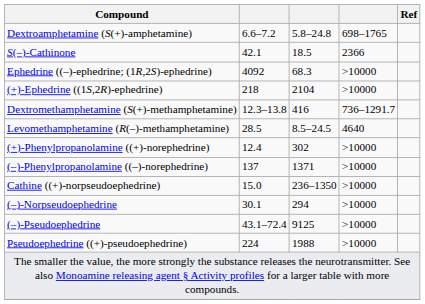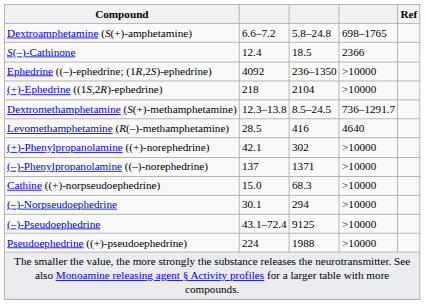S(–)-Cathinone | column 2: 42.1 -> 12.4
Ephedrine ((–)-ephedrine; (1R,2S)-ephedrine) | column 3: 68.3 -> 236–1350
Dextromethamphetamine (S(+)-methamphetamine) | column 3: 416 -> 8.5–24.5
Levomethamphetamine (R(–)-methamphetamine) | column 3: 8.5–24.5 -> 416
(+)-Phenylpropanolamine ((+)-norephedrine) | column 2: 12.4 -> 42.1
Cathine ((+)-norpseudoephedrine) | column 3: 236–1350 -> 68.3
